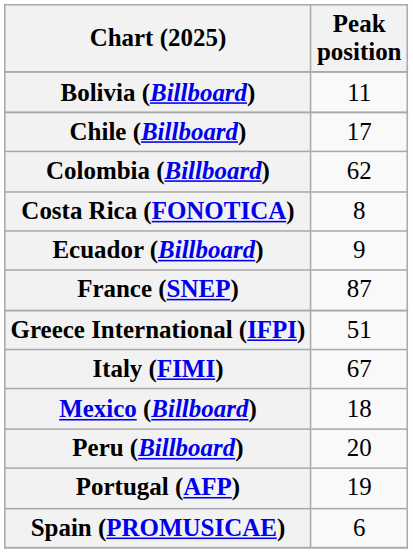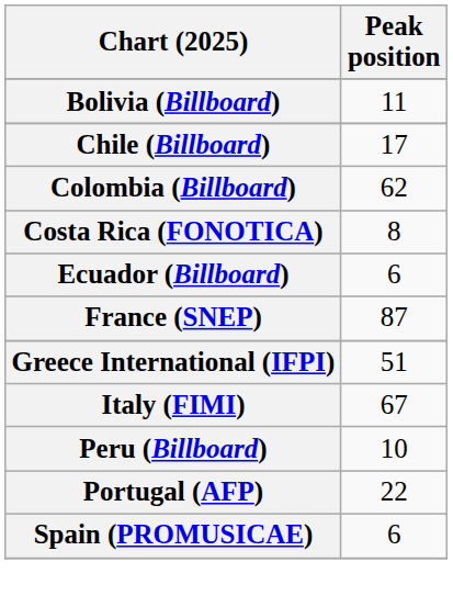Ecuador (Billboard) | Peak position: 9 -> 6
- row: Mexico (Billboard) | 18
Peru (Billboard) | Peak position: 20 -> 10
Portugal (AFP) | Peak position: 19 -> 22
